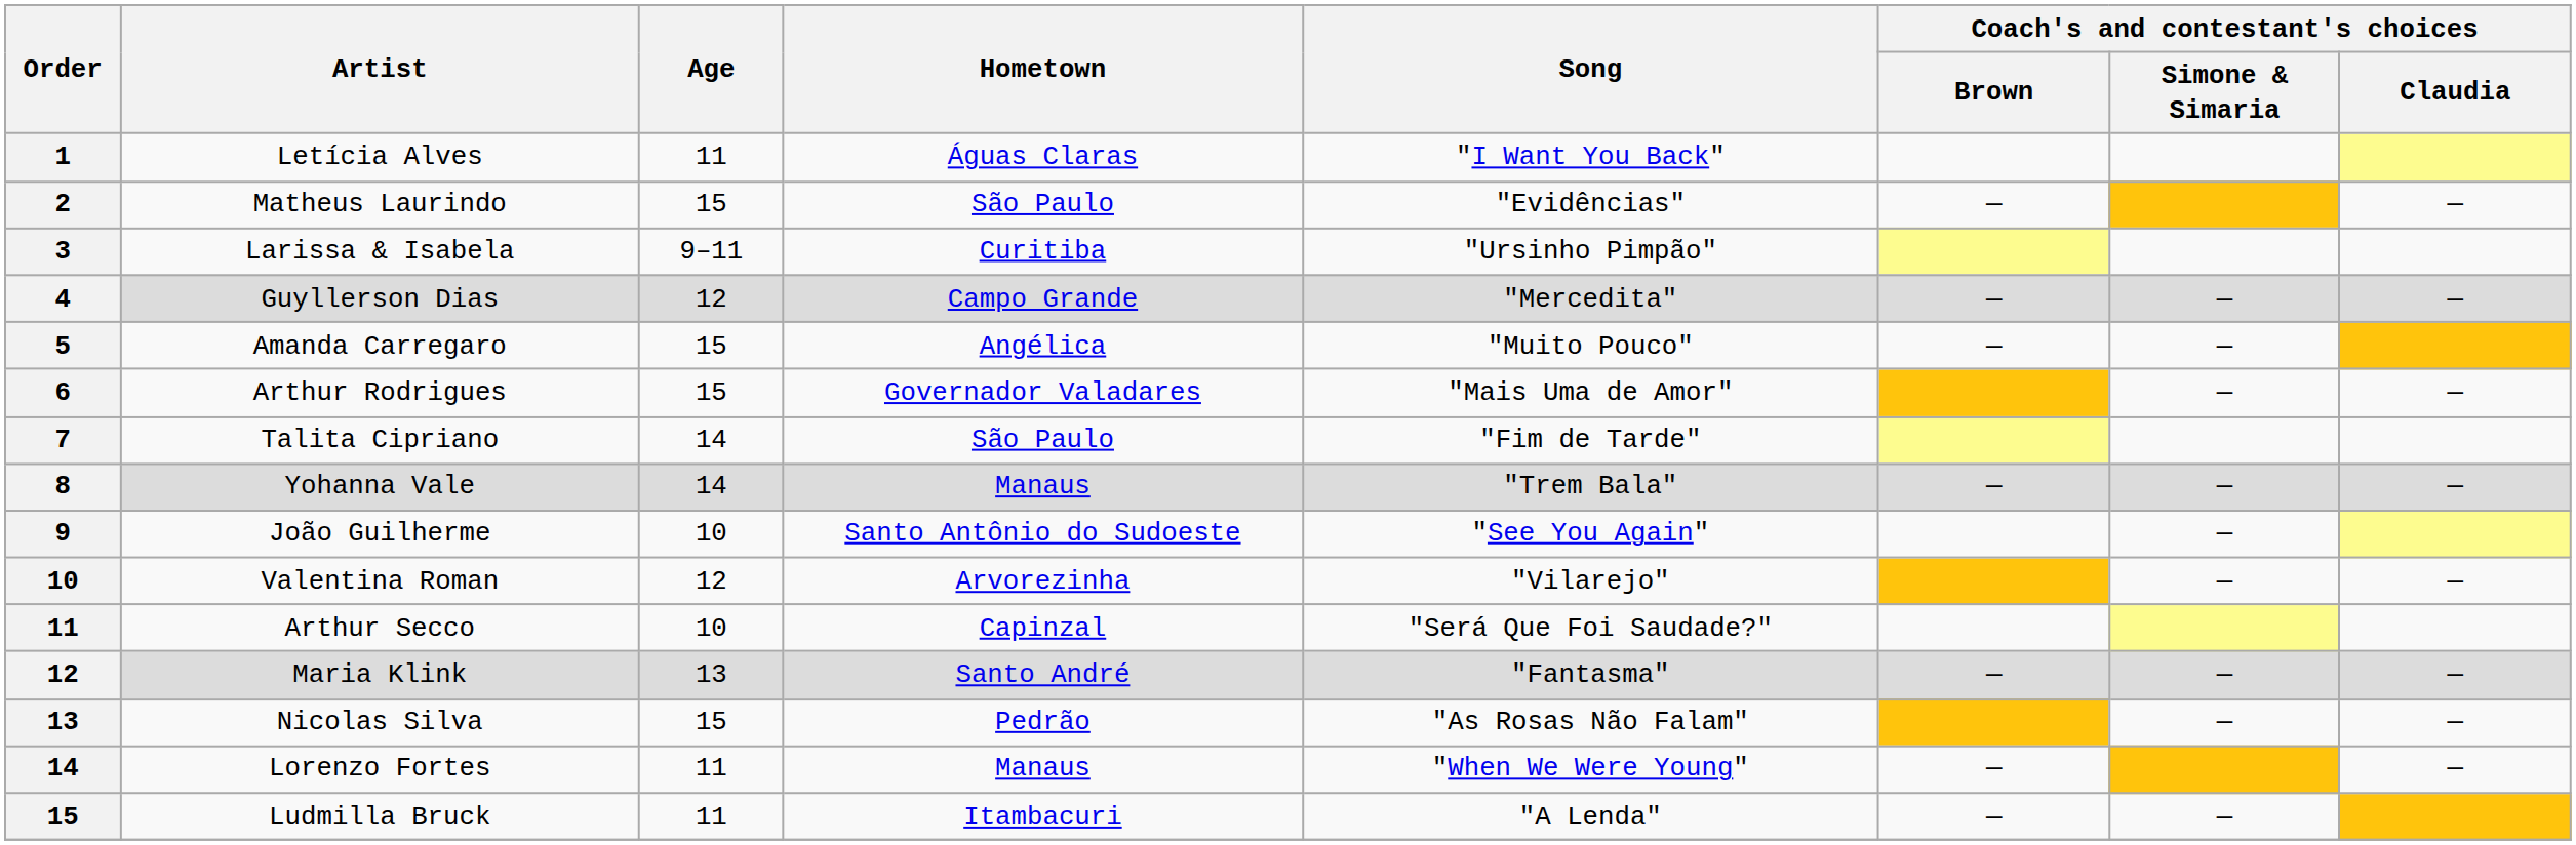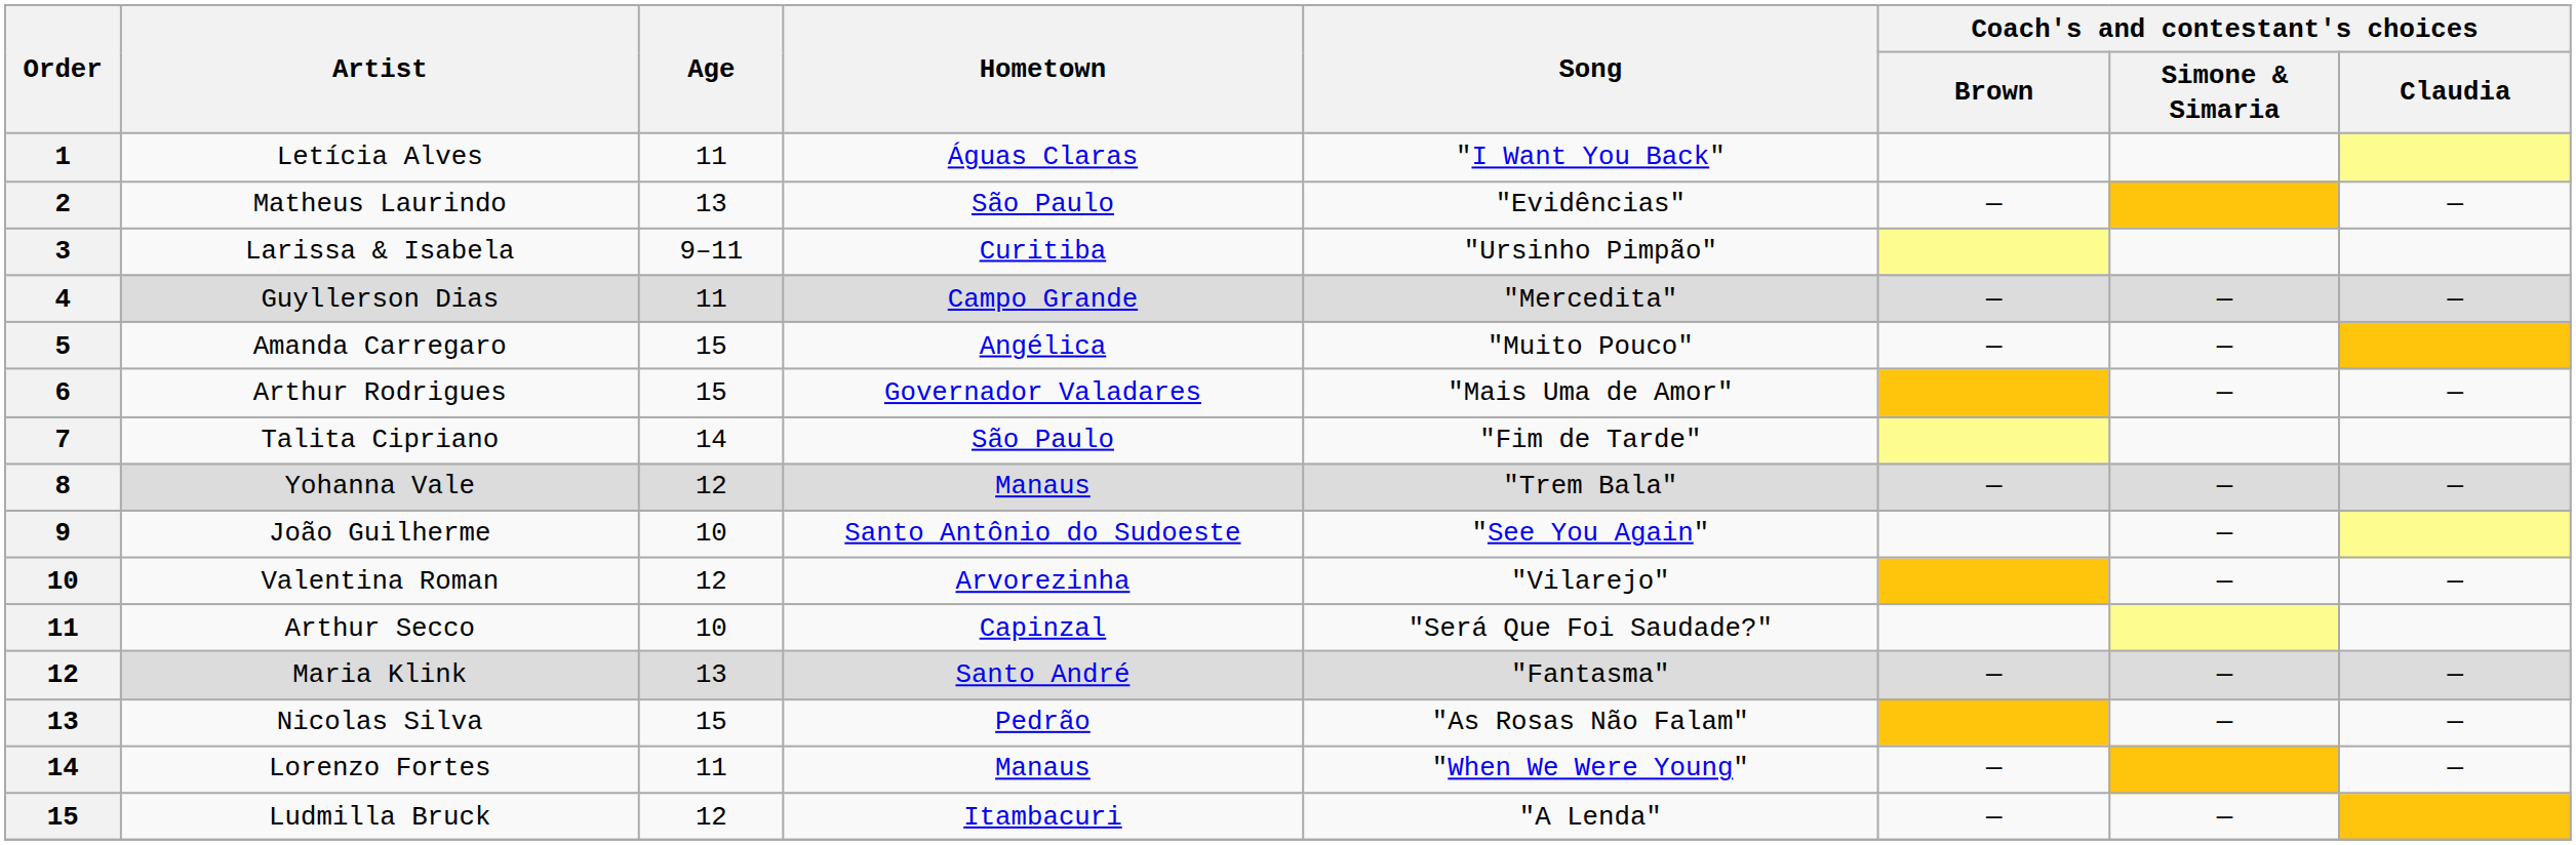Matheus Laurindo | Age: 15 -> 13
Guyllerson Dias | Age: 12 -> 11
Yohanna Vale | Age: 14 -> 12
Ludmilla Bruck | Age: 11 -> 12
